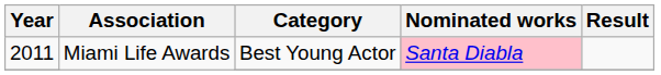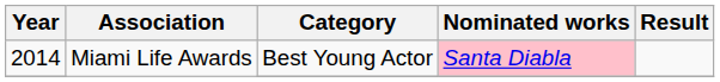Miami Life Awards / Best Young Actor | Year: 2011 -> 2014
